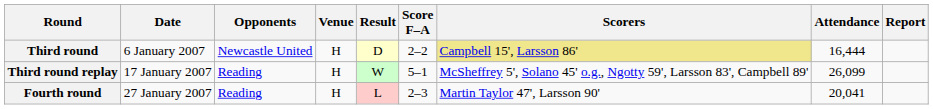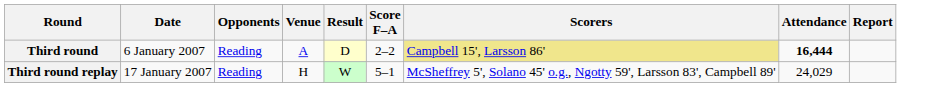Third round | Opponents: Newcastle United -> Reading
Third round | Venue: H -> A
Third round | Attendance: normal -> bold
Third round replay | Attendance: 26,099 -> 24,029
- row: Fourth round | 27 January 2007 | Reading | H | L | 2–3 | Martin Taylor 47', Larsson 90' | 20,041
